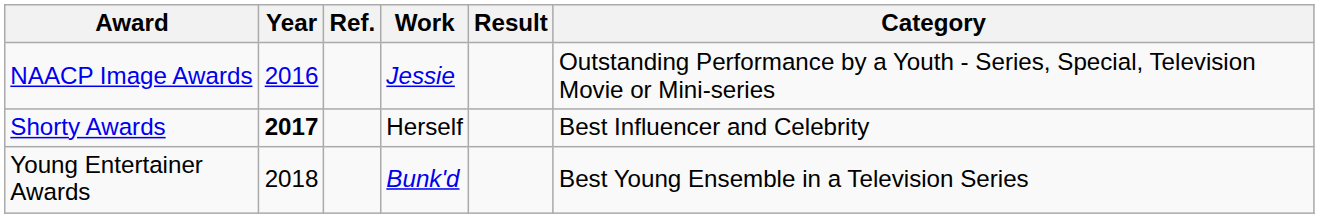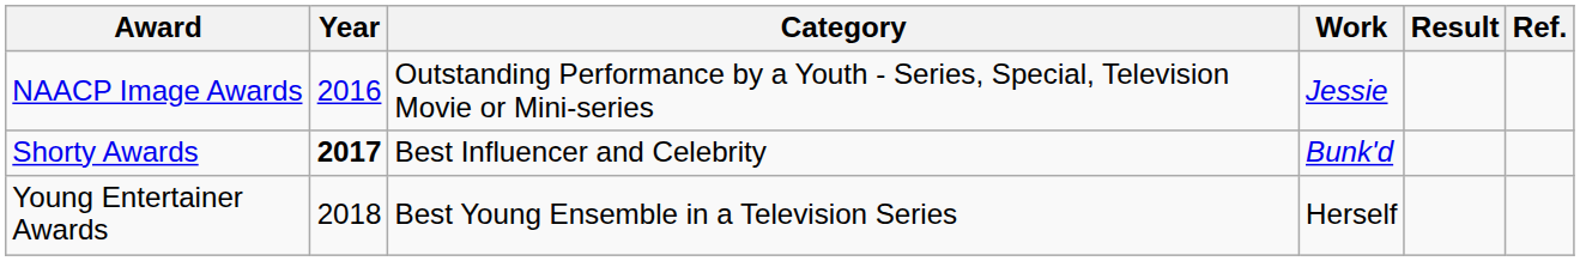columns swapped: Category <-> Ref.
Shorty Awards | Work: Herself -> Bunk'd
Young Entertainer Awards | Work: Bunk'd -> Herself
